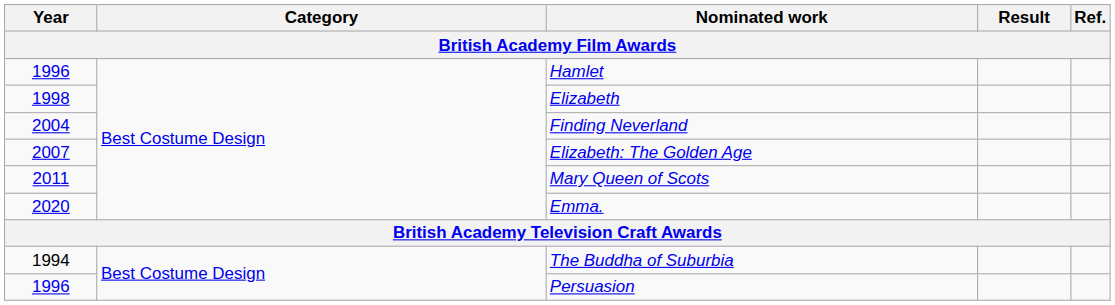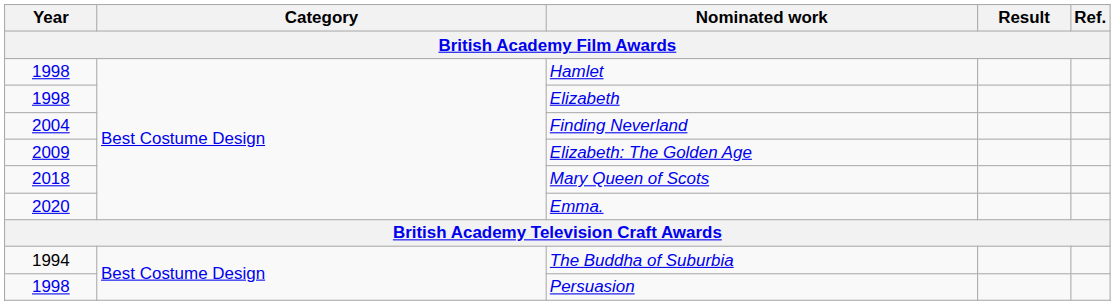Hamlet | Year: 1996 -> 1998
Elizabeth: The Golden Age | Year: 2007 -> 2009
Mary Queen of Scots | Year: 2011 -> 2018
Persuasion | Year: 1996 -> 1998
